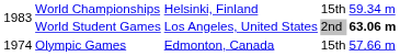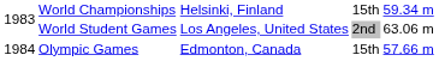World Student Games | column 5: bold -> normal
Olympic Games | column 1: 1974 -> 1984
